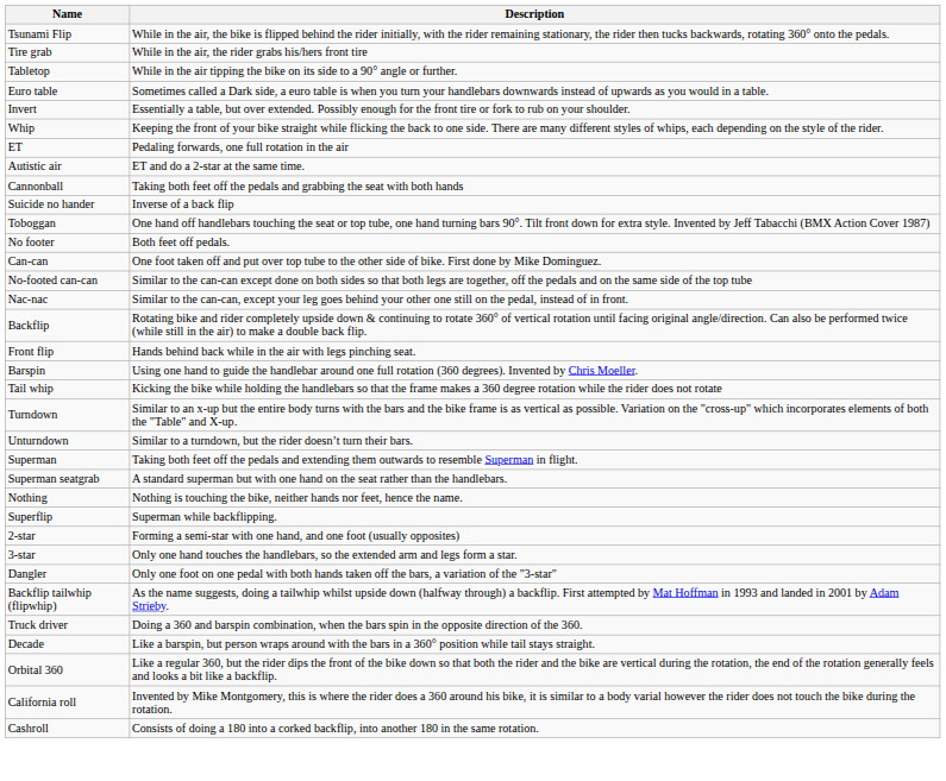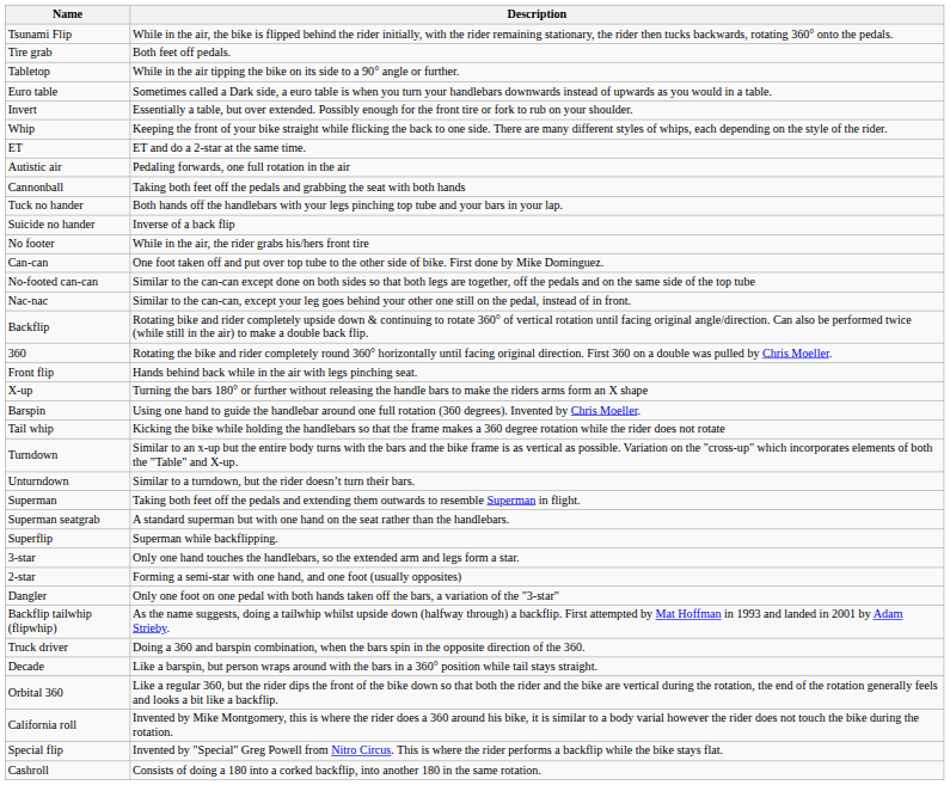Tire grab | Description: While in the air, the rider grabs his/hers front tire -> Both feet off pedals.
ET | Description: Pedaling forwards, one full rotation in the air -> ET and do a 2-star at the same time.
Autistic air | Description: ET and do a 2-star at the same time. -> Pedaling forwards, one full rotation in the air
+ row: Tuck no hander | Both hands off the handlebars with your legs pinching top tube and your bars in your lap.
- row: Toboggan | One hand off handlebars touching the seat or top tube, one hand turning bars 90°. Tilt front down for extra style. Invented by Jeff Tabacchi (BMX Action Cover 1987)
No footer | Description: Both feet off pedals. -> While in the air, the rider grabs his/hers front tire
+ row: 360 | Rotating the bike and rider completely round 360° horizontally until facing original direction. First 360 on a double was pulled by Chris Moeller.
+ row: X-up | Turning the bars 180° or further without releasing the handle bars to make the riders arms form an X shape
- row: Nothing | Nothing is touching the bike, neither hands nor feet, hence the name.
rows swapped: 2-star <-> 3-star
+ row: Special flip | Invented by "Special" Greg Powell from Nitro Circus. This is where the rider performs a backflip while the bike stays flat.
